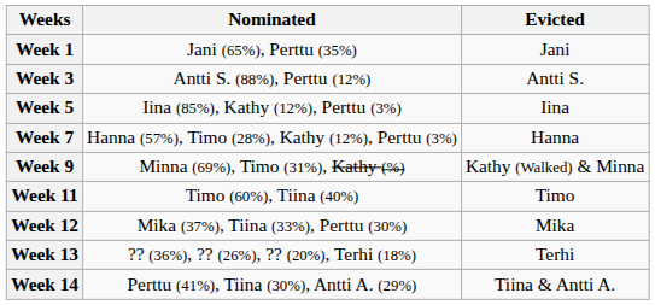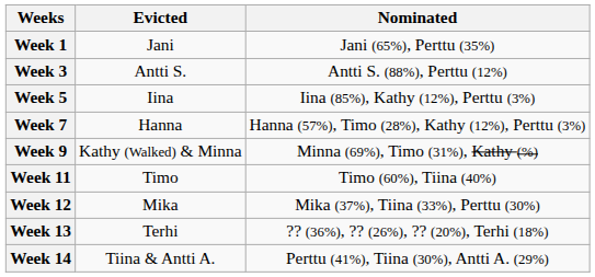columns swapped: Nominated <-> Evicted
